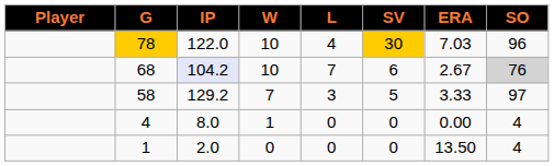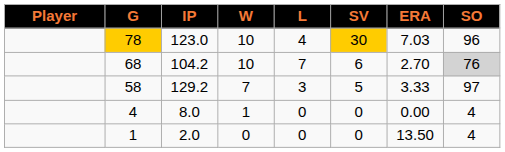78 | IP: 122.0 -> 123.0
68 | IP: lavender background -> no background
68 | ERA: 2.67 -> 2.70
